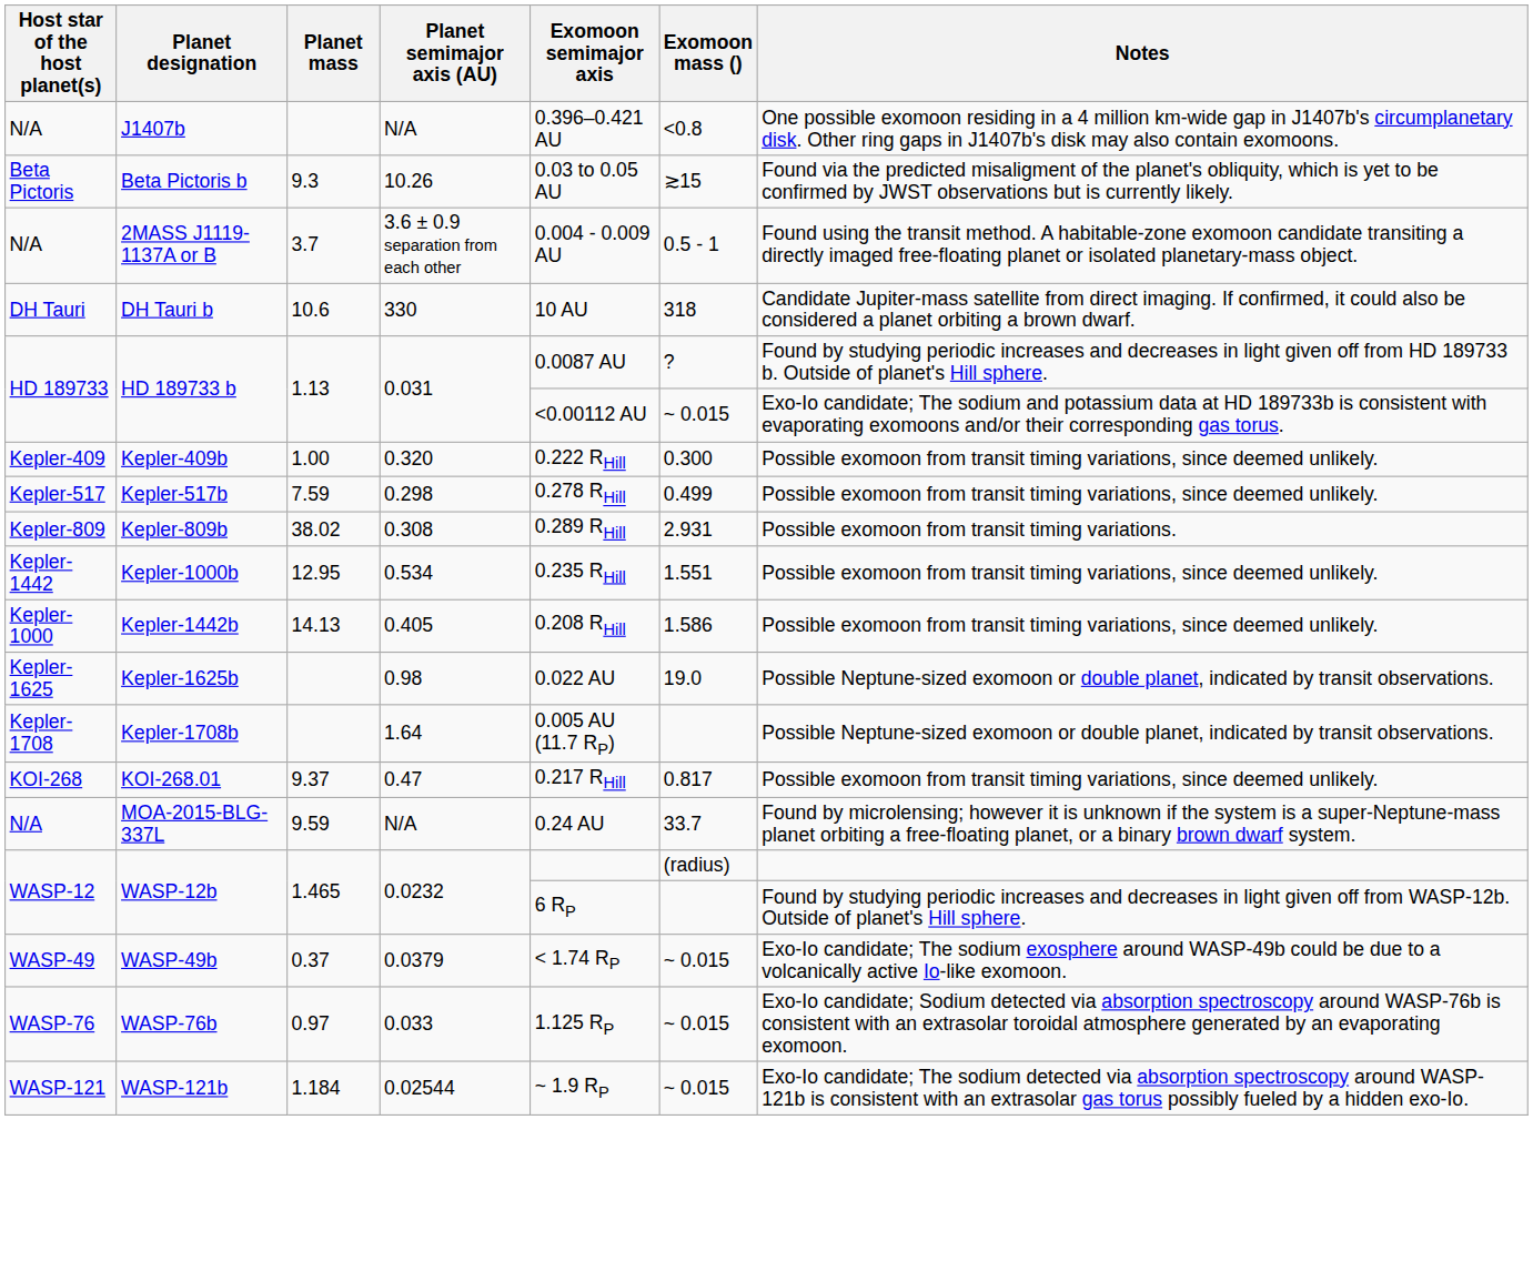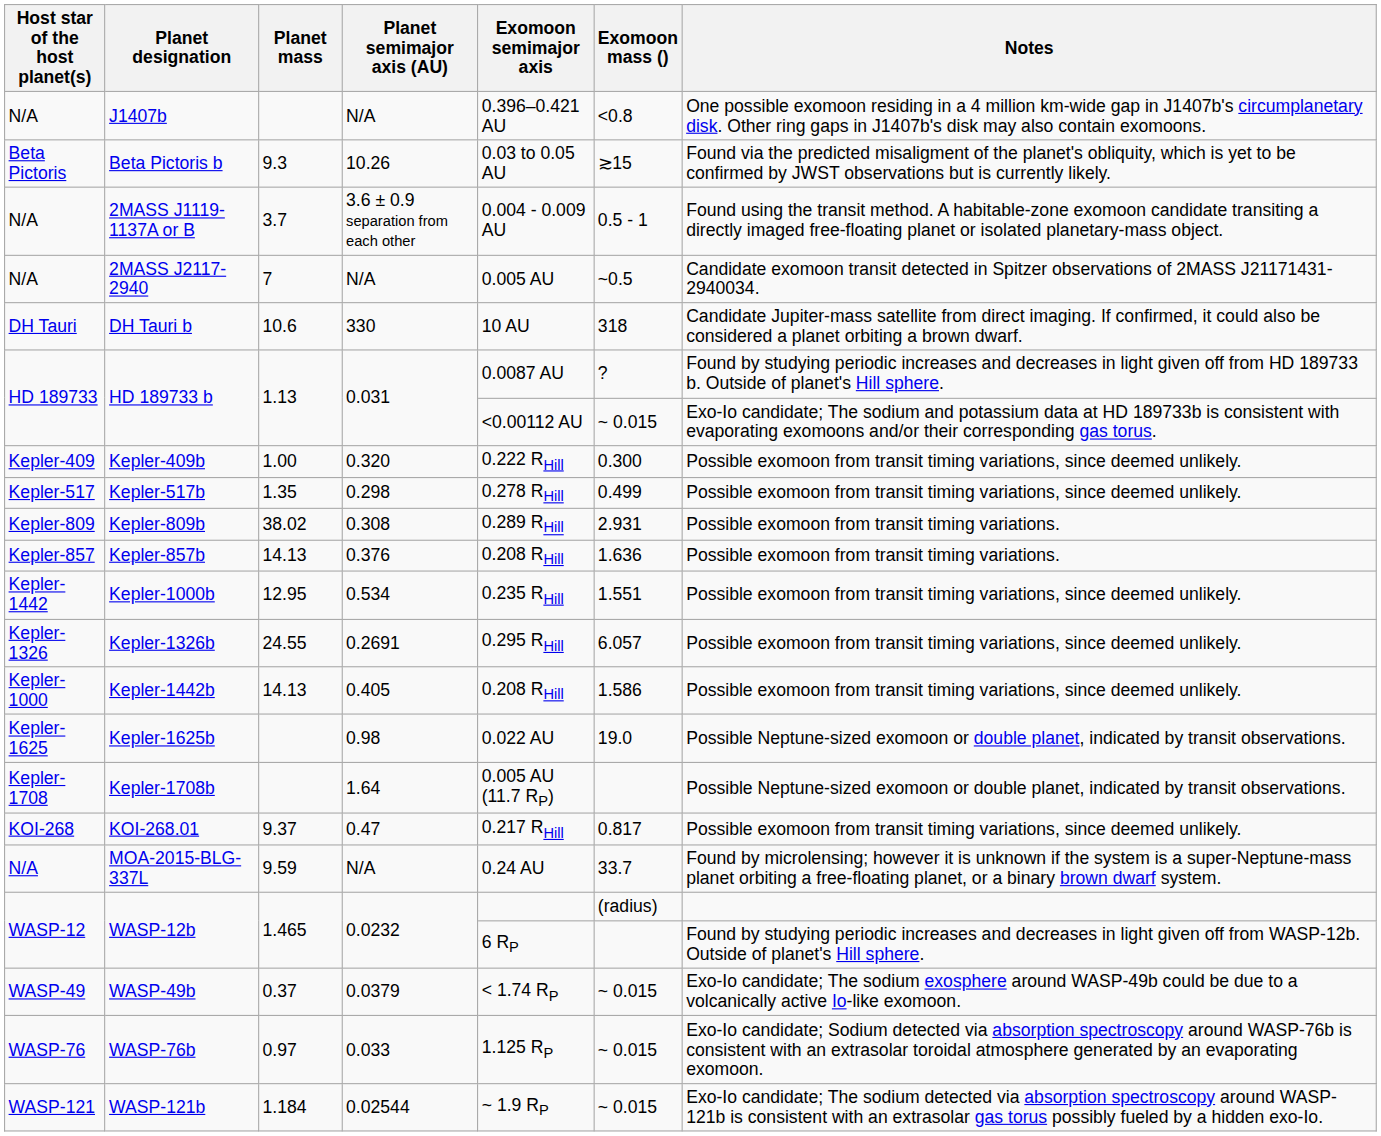+ row: N/A | 2MASS J2117-2940 | 7 | N/A | 0.005 AU | ~0.5 | Candidate exomoon transit detected in Spitzer observations of 2MASS J21171431-2940034.
Kepler-517b | Planet mass: 7.59 -> 1.35
+ row: Kepler-857 | Kepler-857b | 14.13 | 0.376 | 0.208 RHill | 1.636 | Possible exomoon from transit timing variations.
+ row: Kepler-1326 | Kepler-1326b | 24.55 | 0.2691 | 0.295 RHill | 6.057 | Possible exomoon from transit timing variations, since deemed unlikely.
